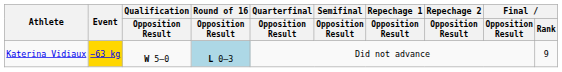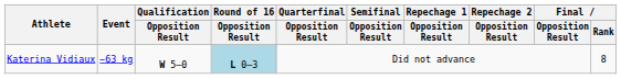Katerina Vidiaux | Event: gold background -> no background
Katerina Vidiaux | Final / Rank: 9 -> 8
